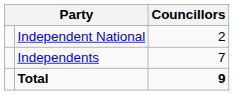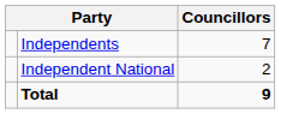rows swapped: Independents <-> Independent National
